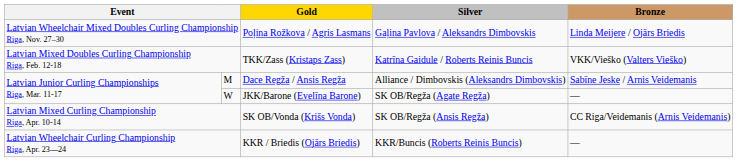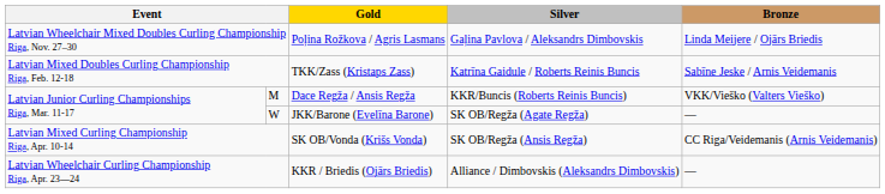Latvian Mixed Doubles Curling Championship Riga, Feb. 12-18 | Bronze: VKK/Vieško (Valters Vieško) -> Sabīne Jeske / Arnis Veidemanis
M | Silver: Alliance / Dimbovskis (Aleksandrs Dimbovskis) -> KKR/Buncis (Roberts Reinis Buncis)
M | Bronze: Sabīne Jeske / Arnis Veidemanis -> VKK/Vieško (Valters Vieško)
Latvian Wheelchair Curling Championship Riga, Apr. 23—24 | Silver: KKR/Buncis (Roberts Reinis Buncis) -> Alliance / Dimbovskis (Aleksandrs Dimbovskis)
